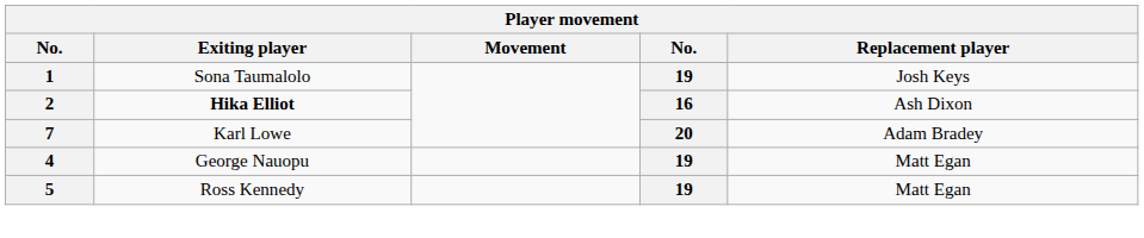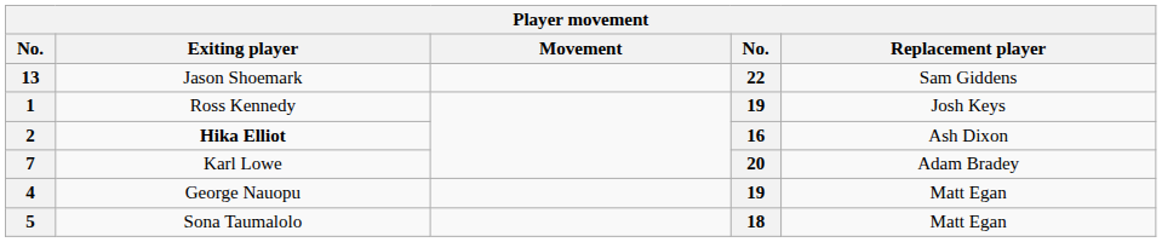+ row: 13 | Jason Shoemark | 22 | Sam Giddens
1 | Exiting player: Sona Taumalolo -> Ross Kennedy
5 | Exiting player: Ross Kennedy -> Sona Taumalolo
5 | column 4: 19 -> 18
